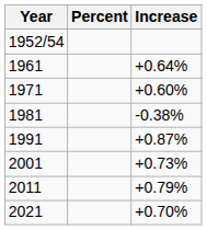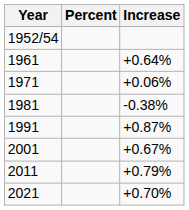1971 | Increase: +0.60% -> +0.06%
2001 | Increase: +0.73% -> +0.67%
